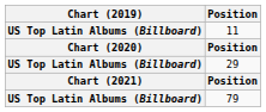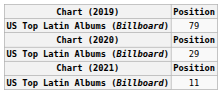rows swapped: 11 <-> 79
